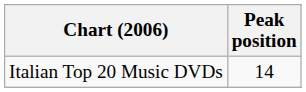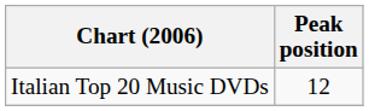Italian Top 20 Music DVDs | Peak position: 14 -> 12
